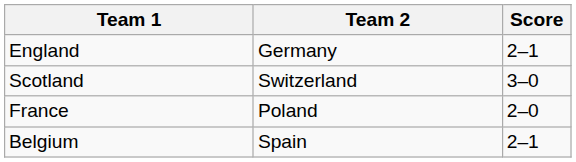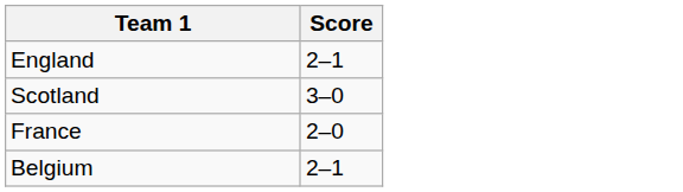- column: Team 2 | Germany | Switzerland | Poland | Spain
